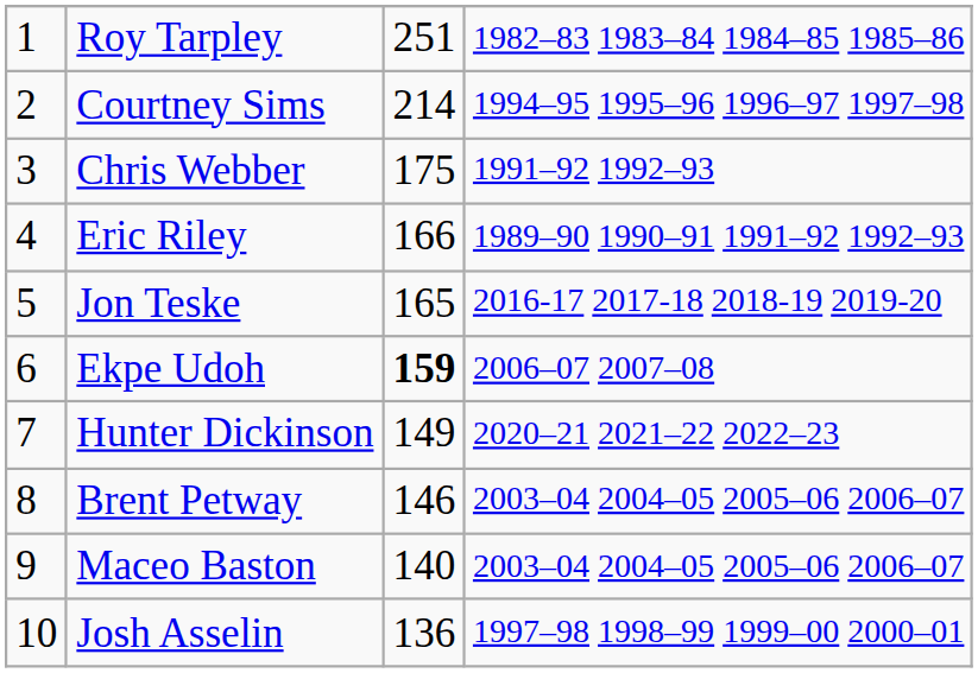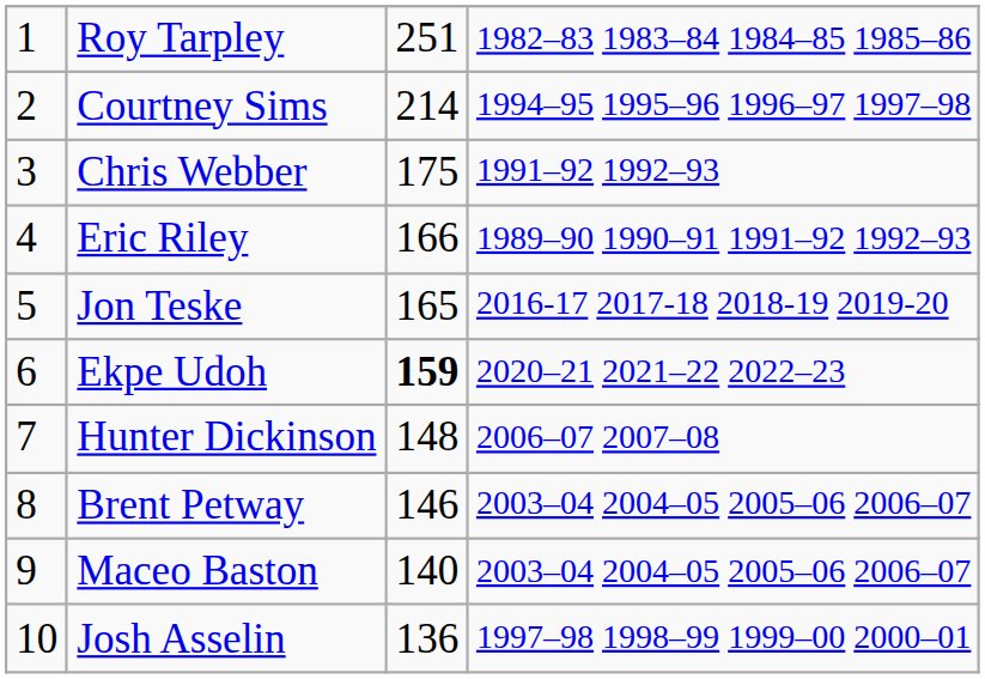Ekpe Udoh | column 4: 2006–07 2007–08 -> 2020–21 2021–22 2022–23
Hunter Dickinson | column 3: 149 -> 148
Hunter Dickinson | column 4: 2020–21 2021–22 2022–23 -> 2006–07 2007–08
